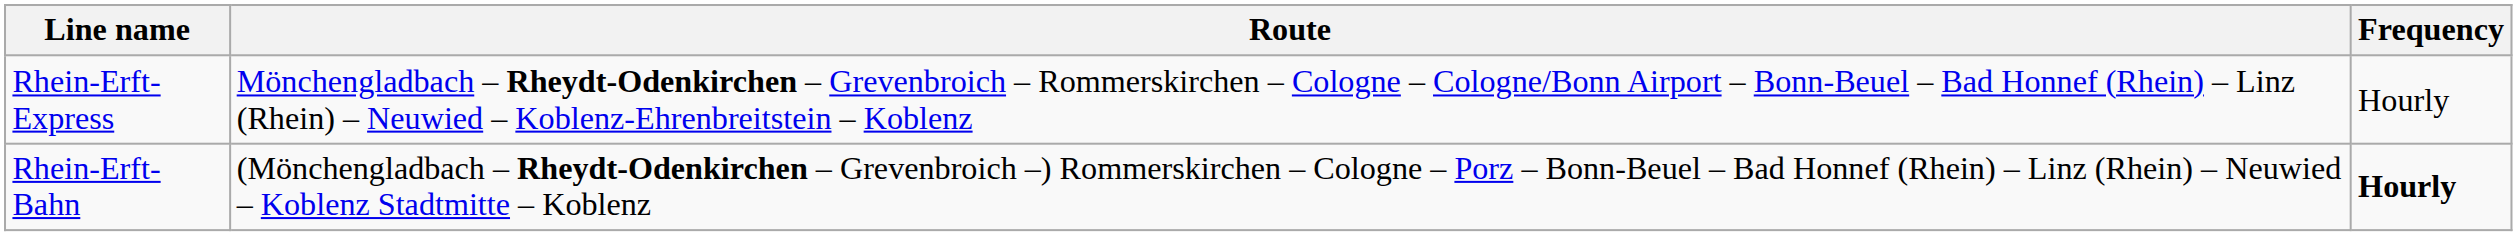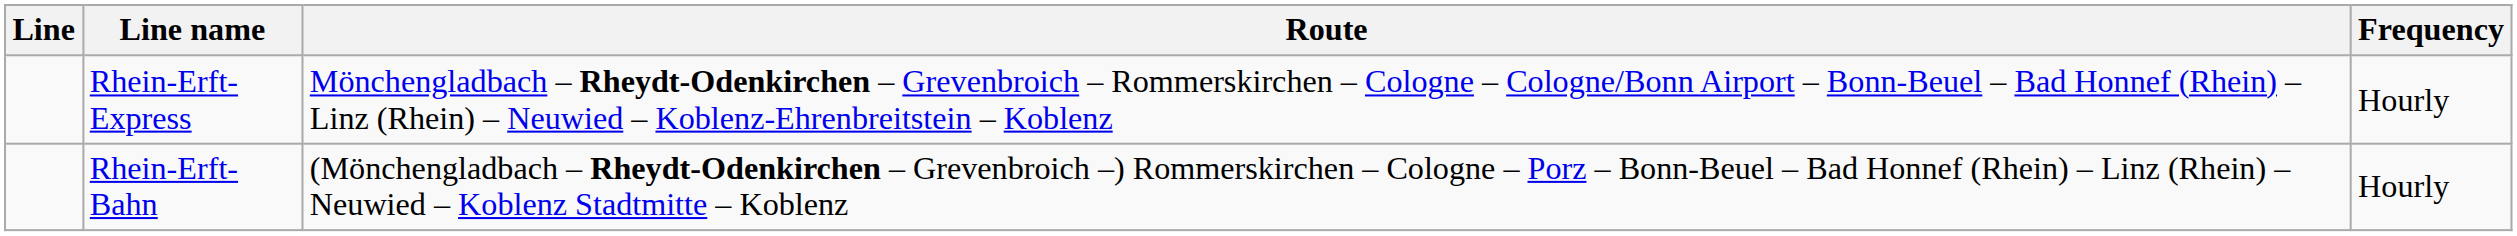+ column: Line
Rhein-Erft-Bahn | Frequency: bold -> normal
